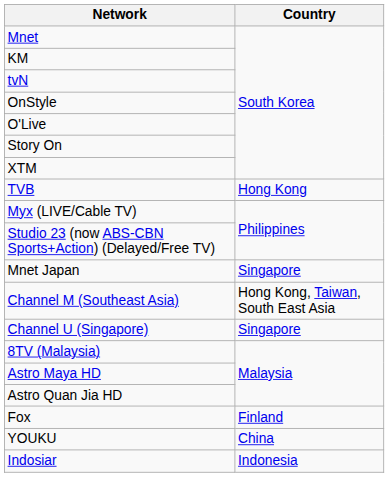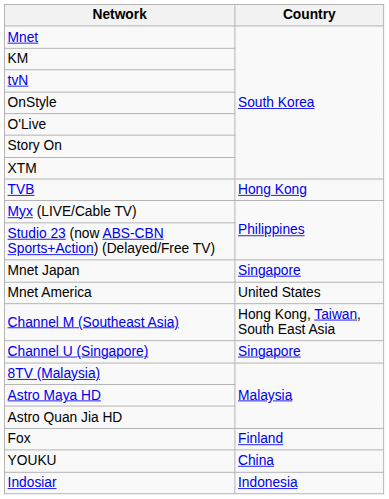+ row: Mnet America | United States
